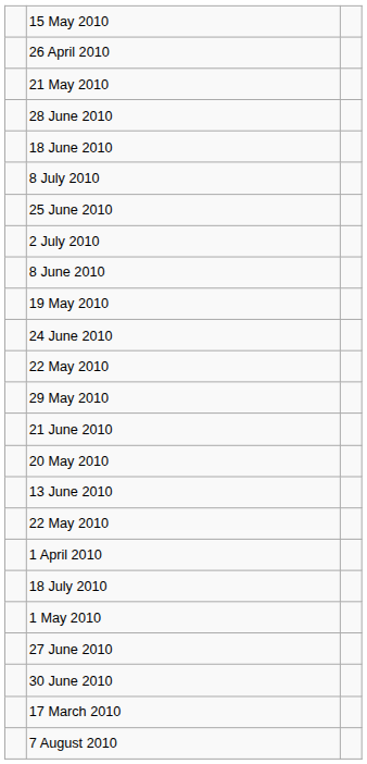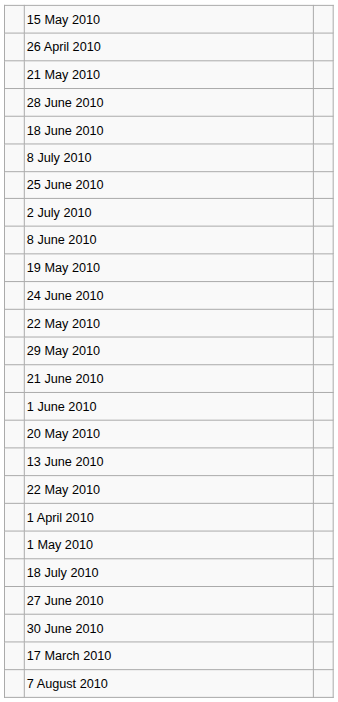+ row: 1 June 2010
rows swapped: 18 July 2010 <-> 1 May 2010
